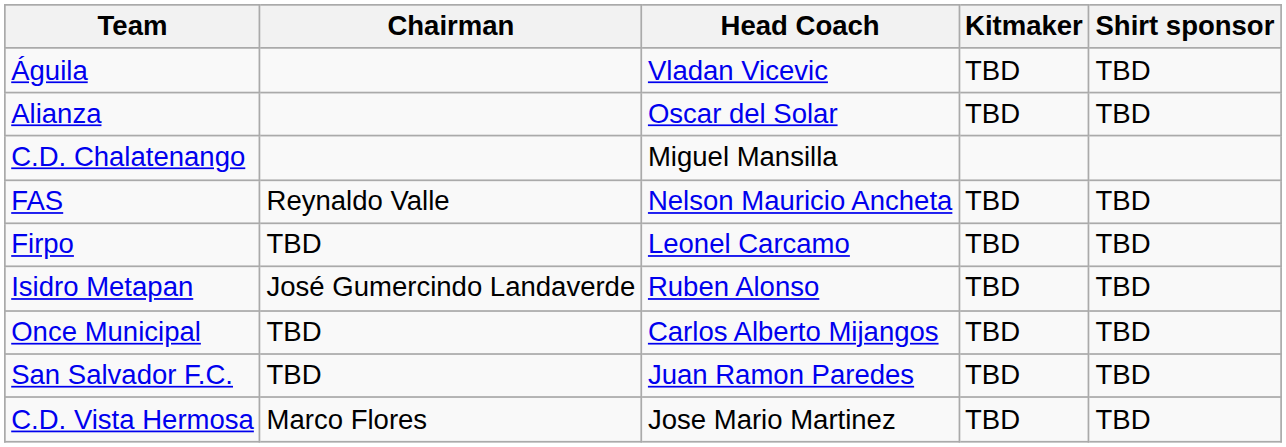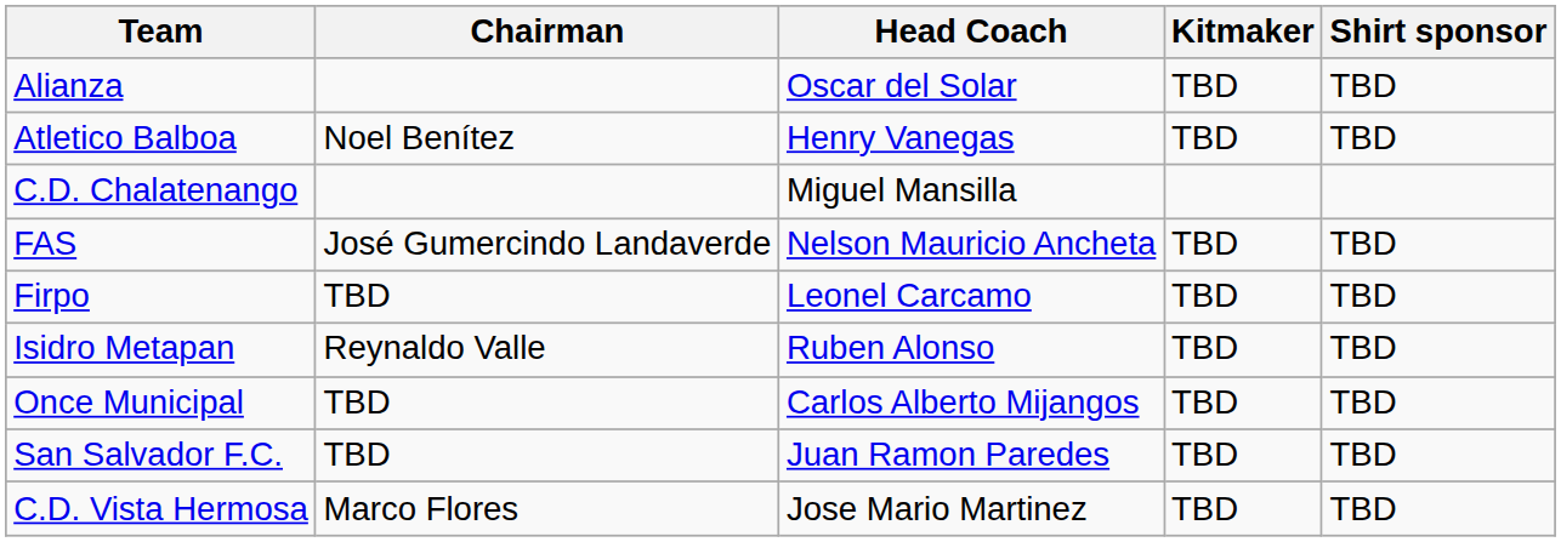- row: Águila | Vladan Vicevic | TBD | TBD
+ row: Atletico Balboa | Noel Benítez | Henry Vanegas | TBD | TBD
FAS | Chairman: Reynaldo Valle -> José Gumercindo Landaverde
Isidro Metapan | Chairman: José Gumercindo Landaverde -> Reynaldo Valle
